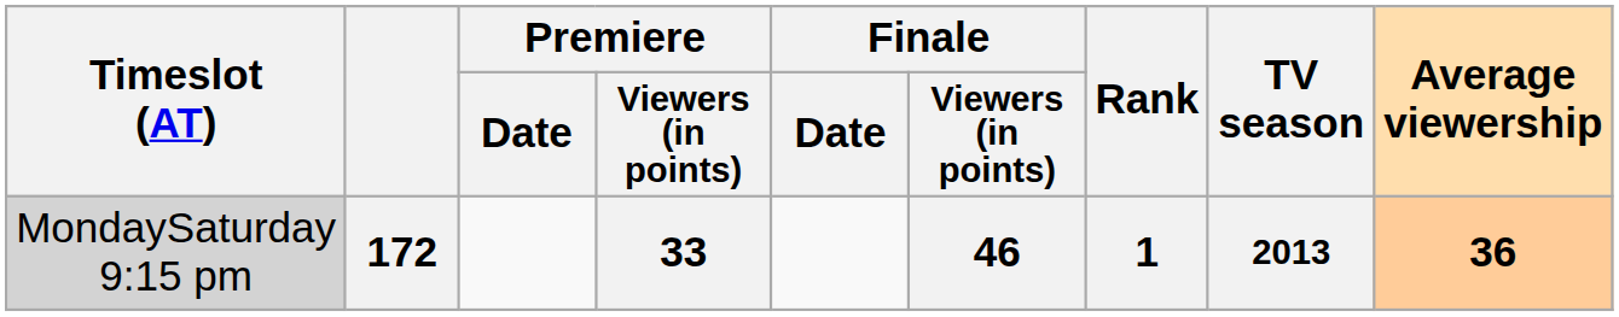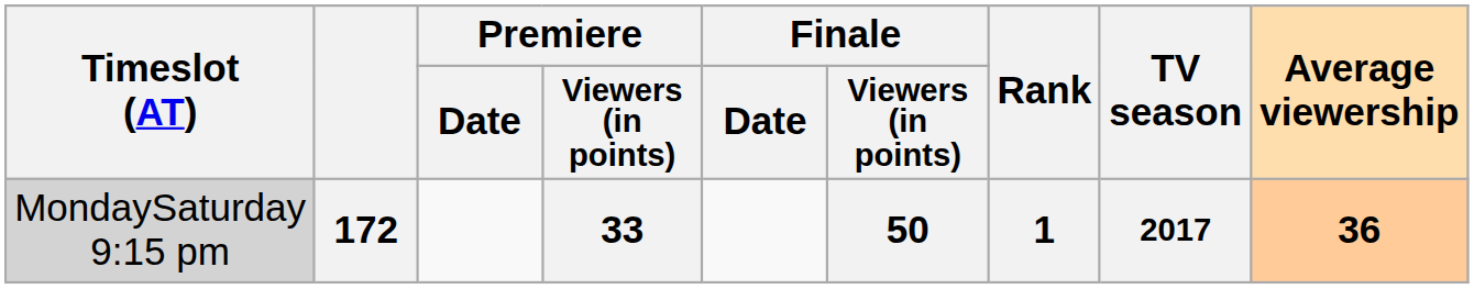172 | Finale / Viewers (in points): 46 -> 50
172 | TV season: 2013 -> 2017
